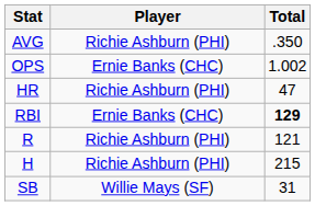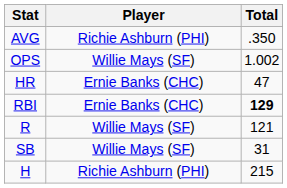OPS | Player: Ernie Banks (CHC) -> Willie Mays (SF)
HR | Player: Richie Ashburn (PHI) -> Ernie Banks (CHC)
R | Player: Richie Ashburn (PHI) -> Willie Mays (SF)
rows swapped: H <-> SB
